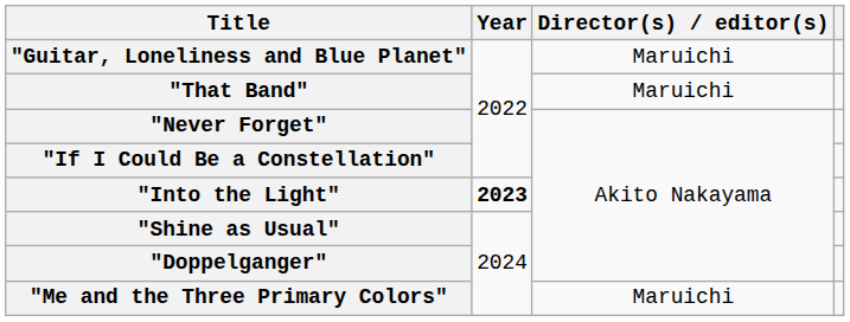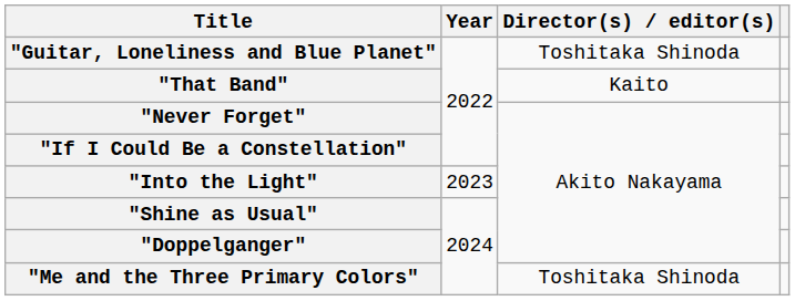"Guitar, Loneliness and Blue Planet" | Director(s) / editor(s): Maruichi -> Toshitaka Shinoda
"That Band" | Director(s) / editor(s): Maruichi -> Kaito
"Into the Light" | Year: bold -> normal
"Me and the Three Primary Colors" | Director(s) / editor(s): Maruichi -> Toshitaka Shinoda
